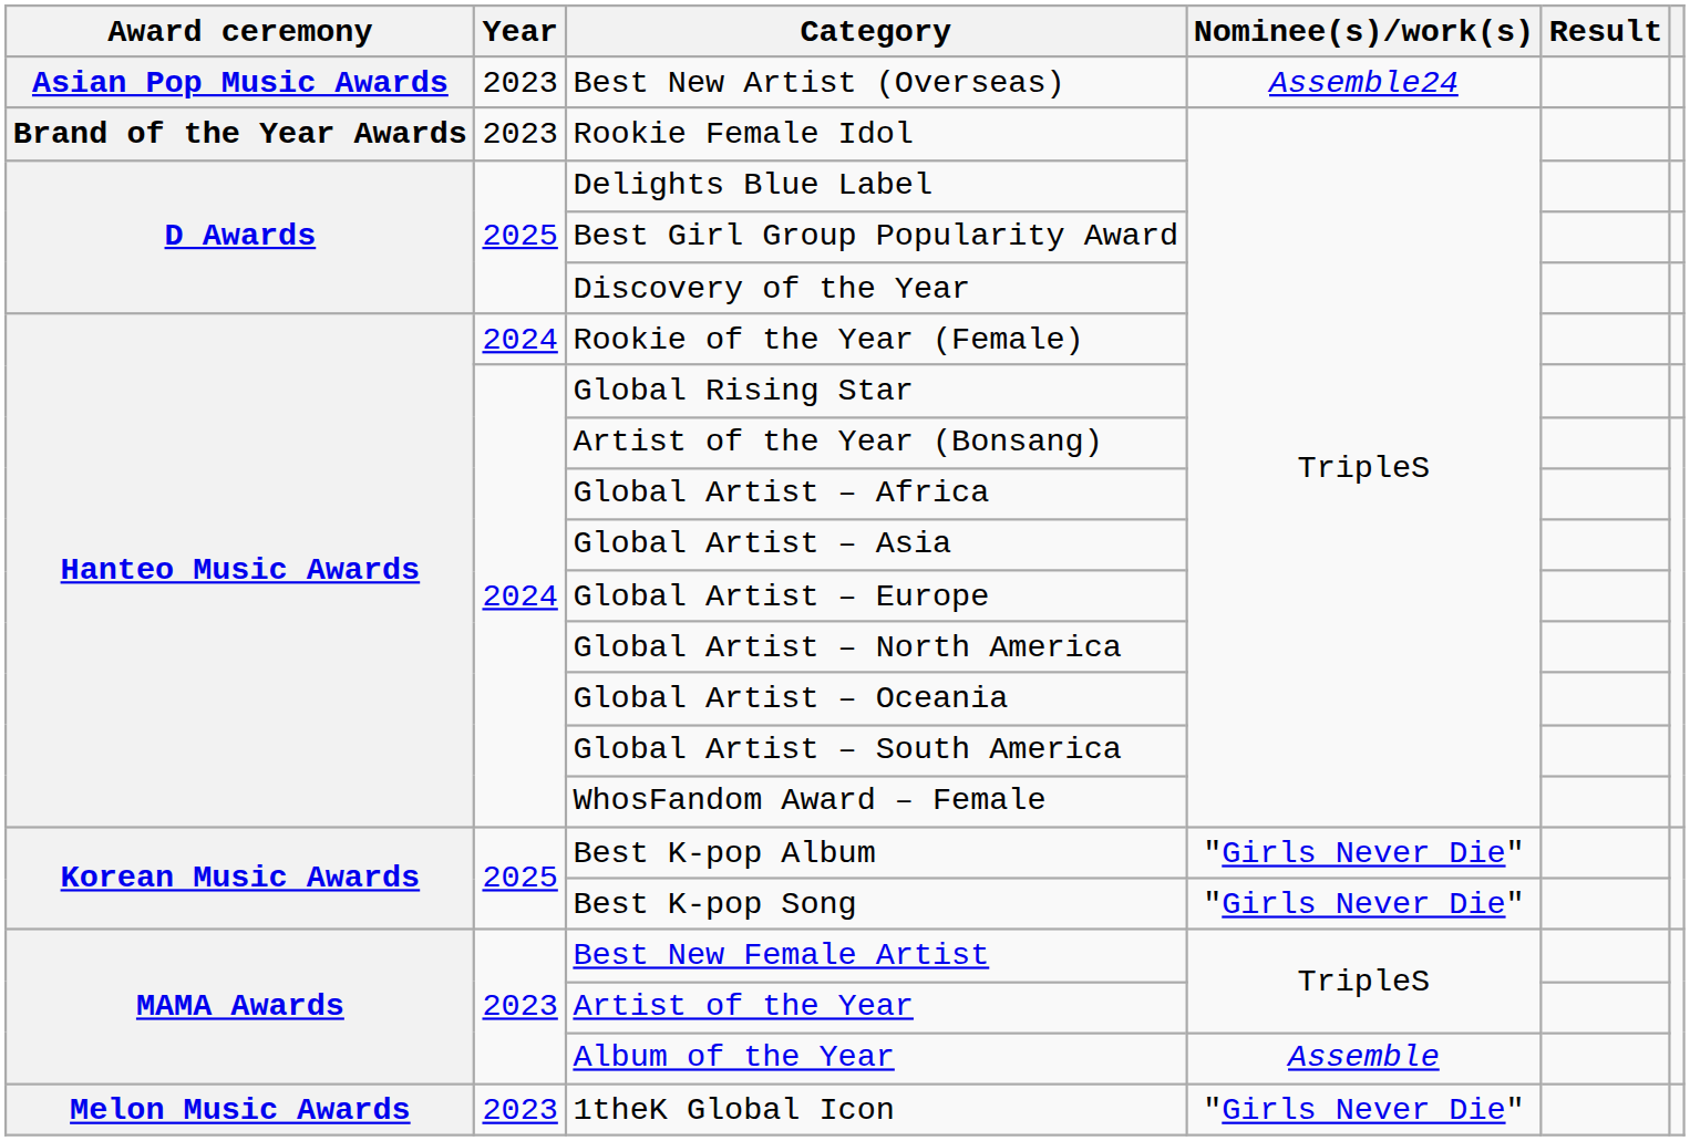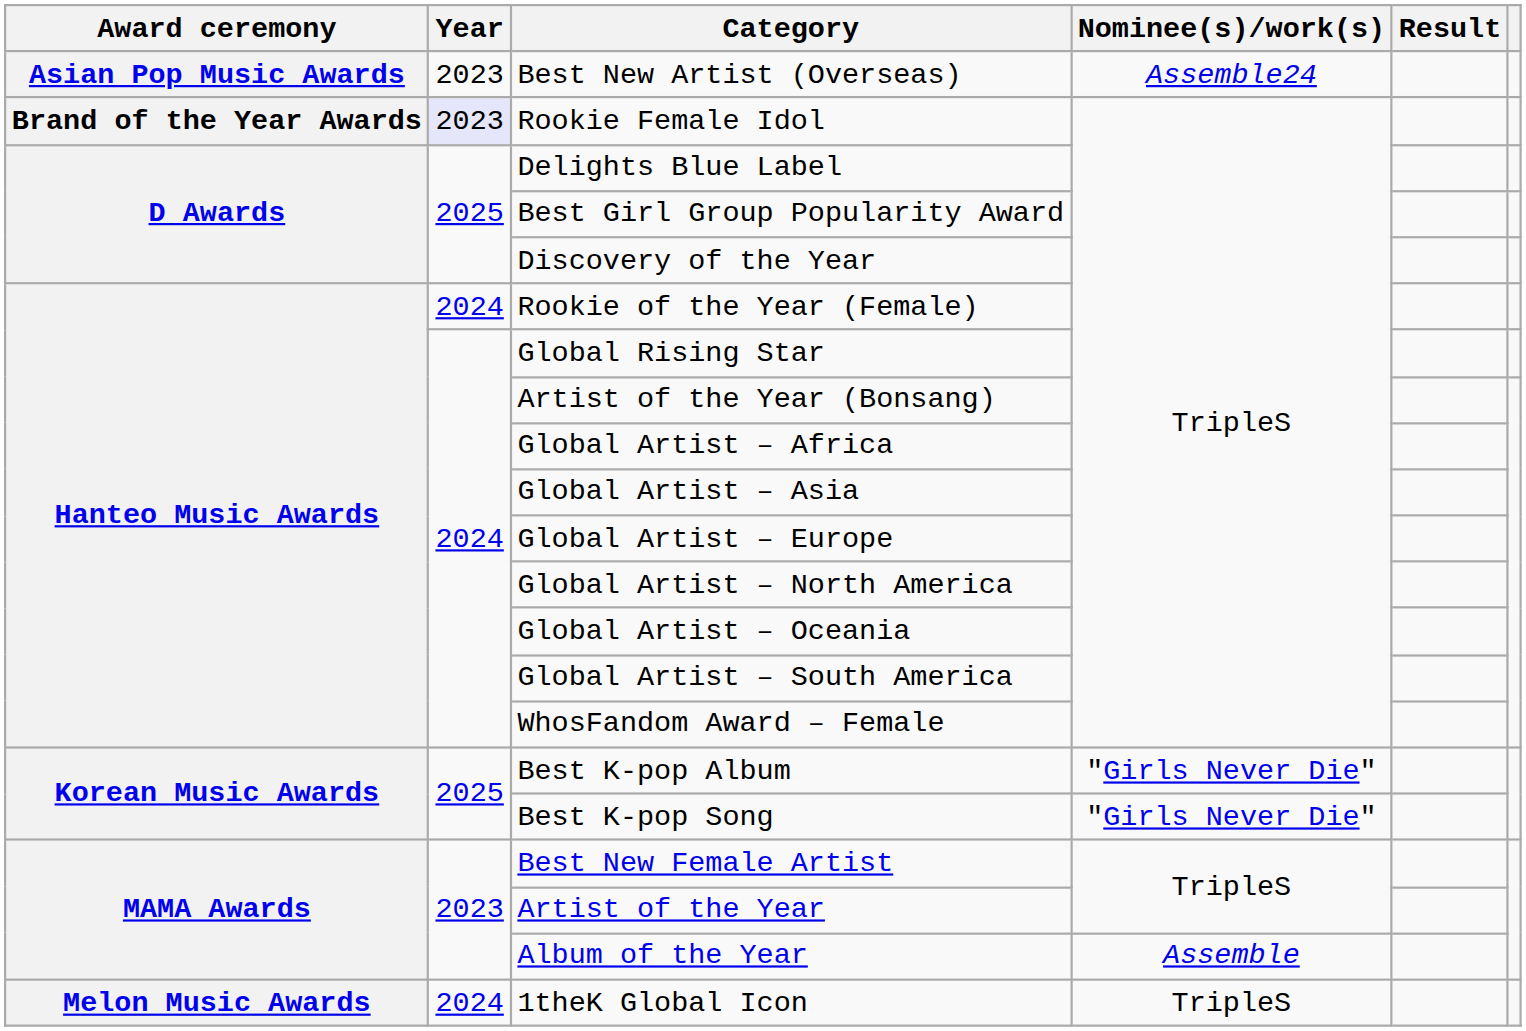Rookie Female Idol | Year: no background -> lavender background
1theK Global Icon | Year: 2023 -> 2024
1theK Global Icon | Nominee(s)/work(s): "Girls Never Die" -> TripleS
